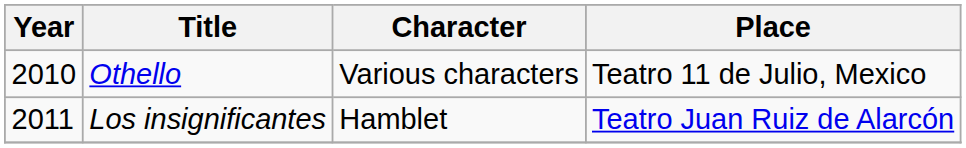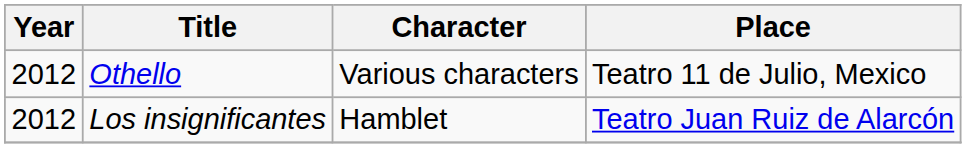Othello | Year: 2010 -> 2012
Los insignificantes | Year: 2011 -> 2012
